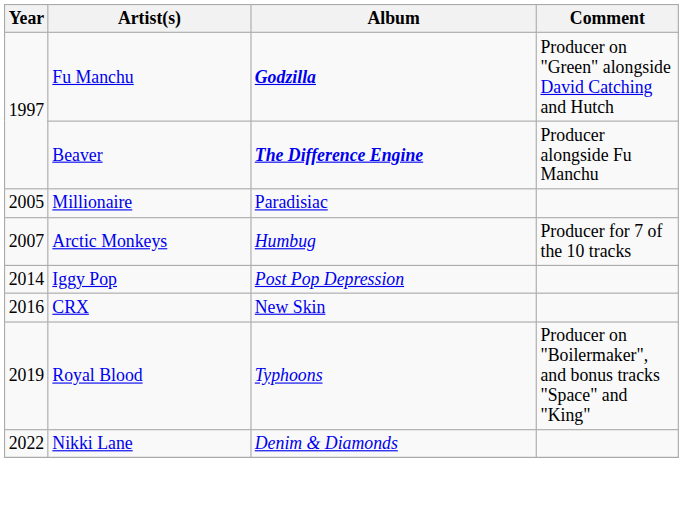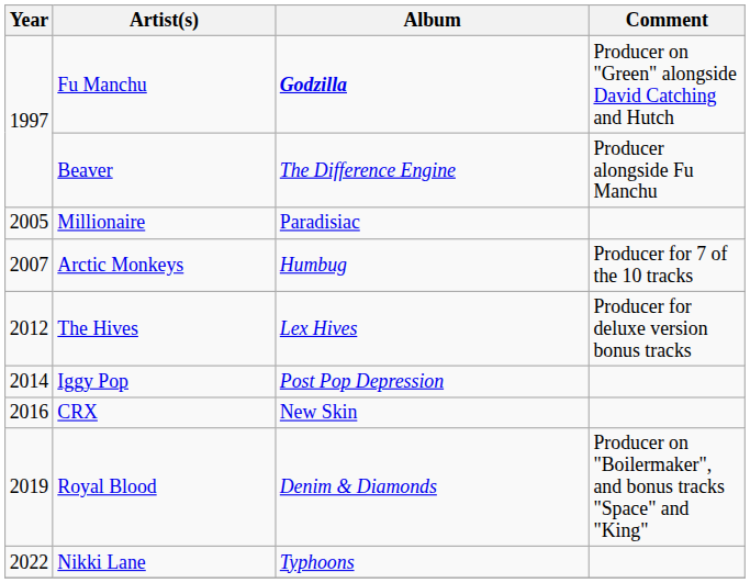Beaver | Album: bold -> normal
+ row: 2012 | The Hives | Lex Hives | Producer for deluxe version bonus tracks
Royal Blood | Album: Typhoons -> Denim & Diamonds
Nikki Lane | Album: Denim & Diamonds -> Typhoons
